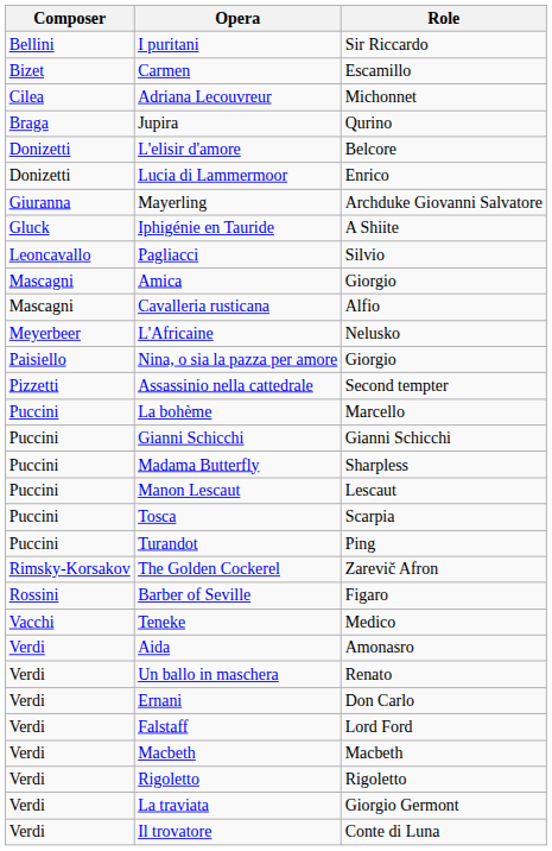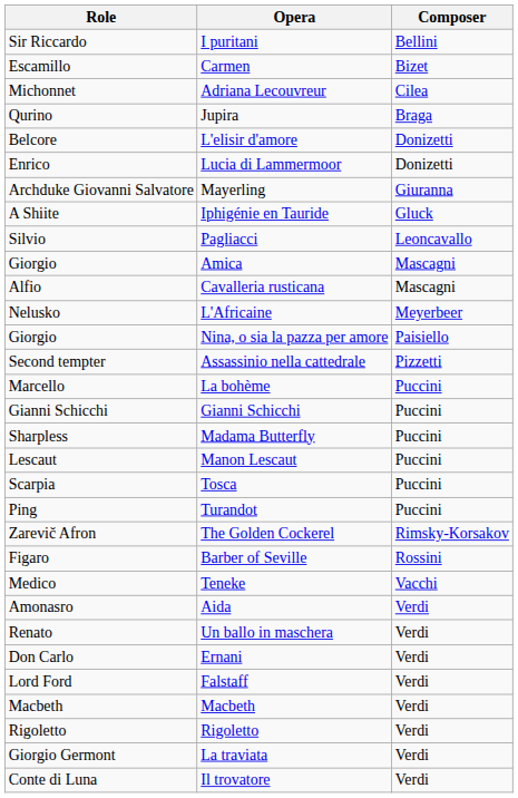columns swapped: Composer <-> Role
